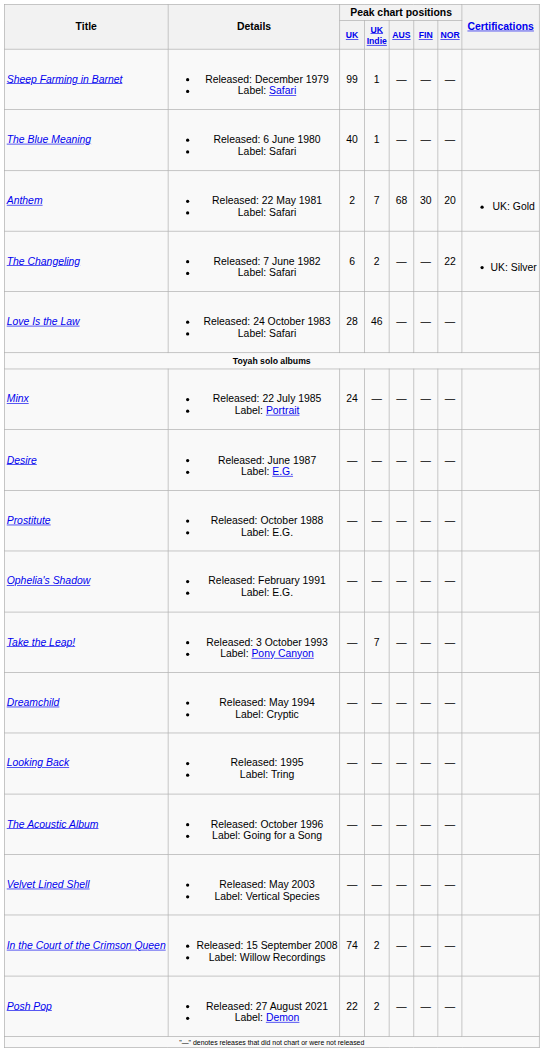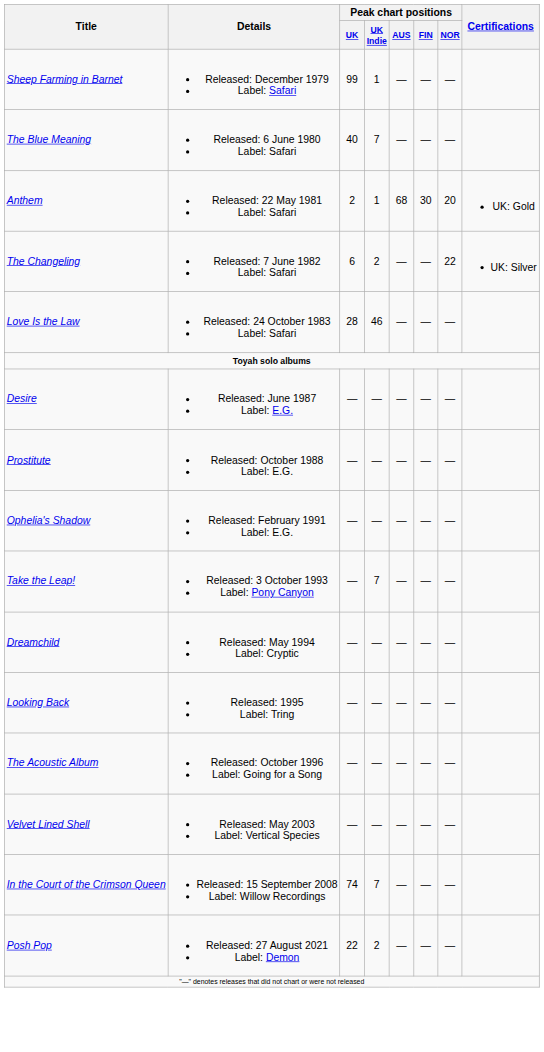The Blue Meaning | Peak chart positions / UK Indie: 1 -> 7
Anthem | Peak chart positions / UK Indie: 7 -> 1
- row: Minx | Released: 22 July 1985 Label: Portrait | 24 | — | — | — | —
In the Court of the Crimson Queen | Peak chart positions / UK Indie: 2 -> 7
